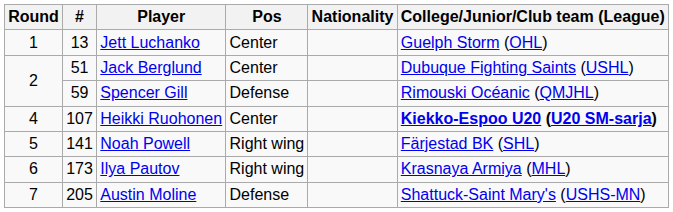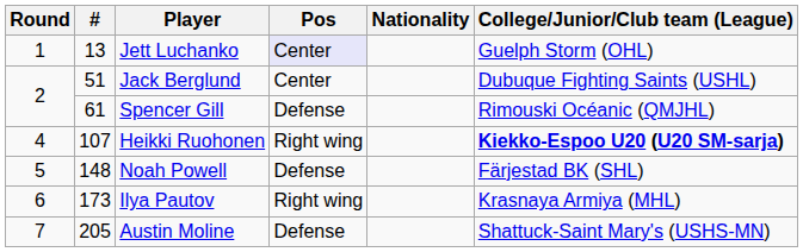Jett Luchanko | Pos: no background -> lavender background
Spencer Gill | #: 59 -> 61
Heikki Ruohonen | Pos: Center -> Right wing
Noah Powell | #: 141 -> 148
Noah Powell | Pos: Right wing -> Defense
